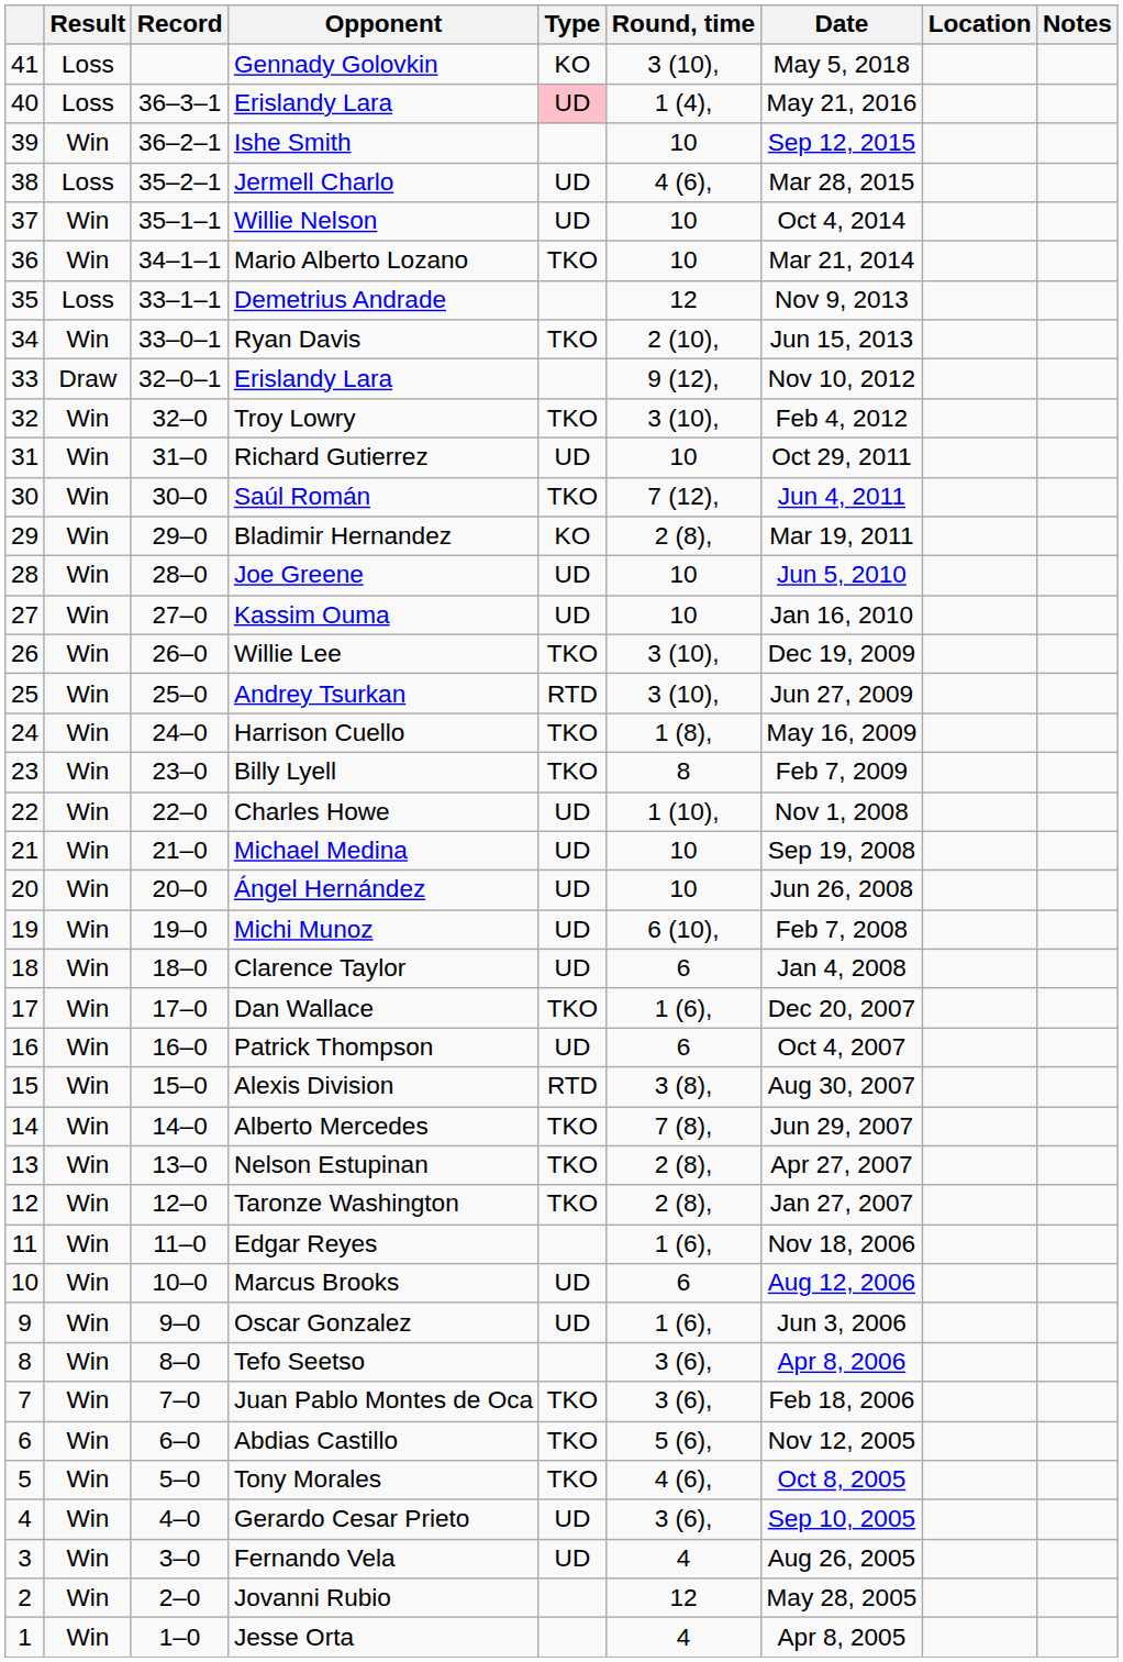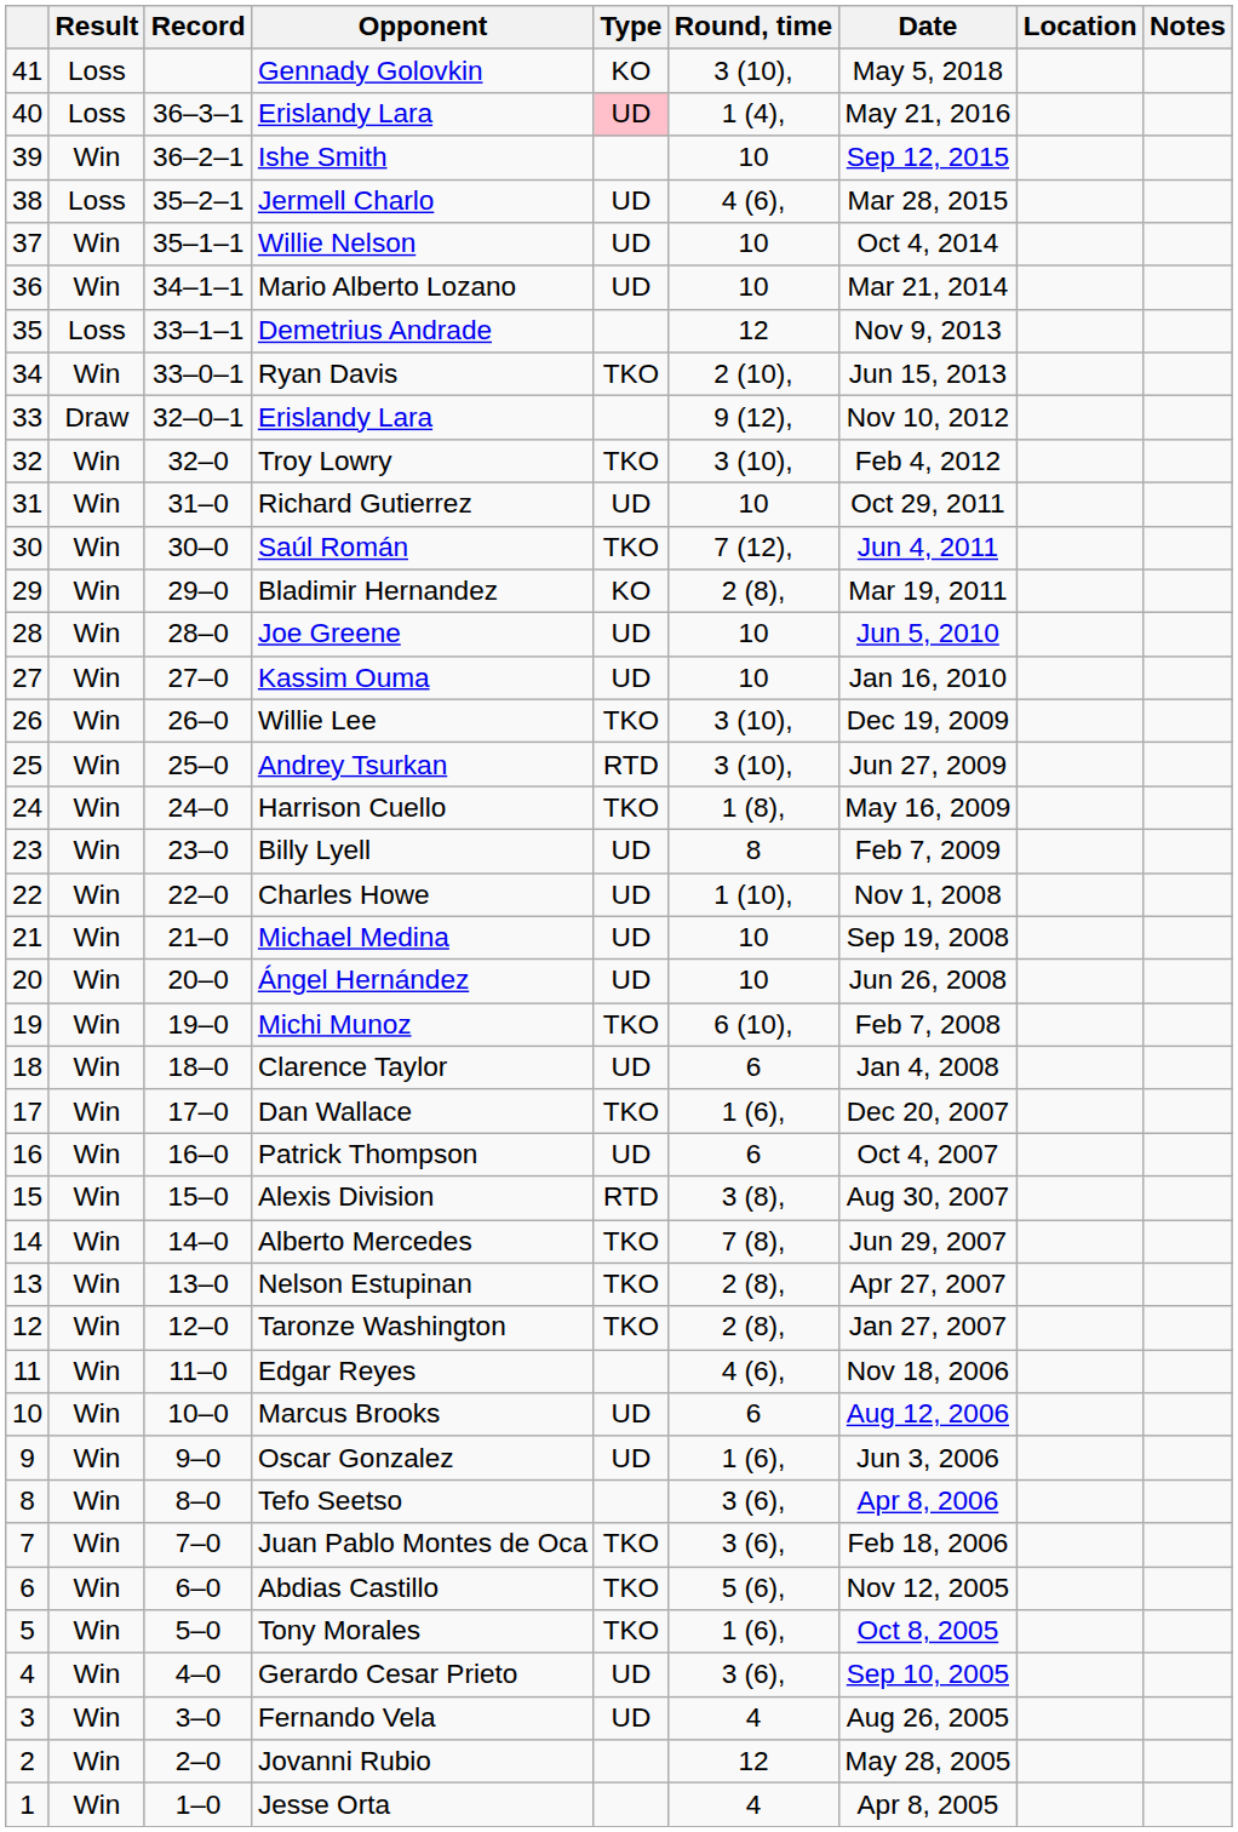Mario Alberto Lozano | Type: TKO -> UD
Billy Lyell | Type: TKO -> UD
Michi Munoz | Type: UD -> TKO
Edgar Reyes | Round, time: 1 (6), -> 4 (6),
Tony Morales | Round, time: 4 (6), -> 1 (6),
